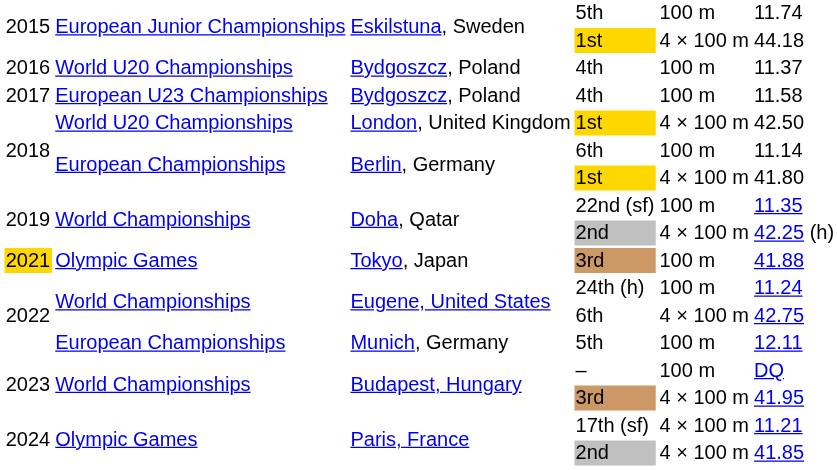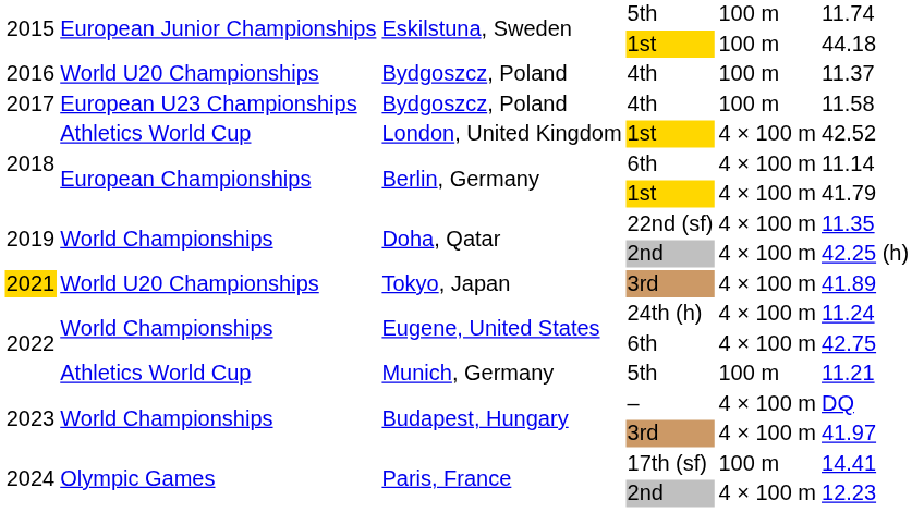Eskilstuna, Sweden / 1st | column 5: 4 × 100 m -> 100 m
London, United Kingdom | column 2: World U20 Championships -> Athletics World Cup
London, United Kingdom | column 6: 42.50 -> 42.52
Berlin, Germany / 6th | column 5: 100 m -> 4 × 100 m
Berlin, Germany / 1st | column 6: 41.80 -> 41.79
Doha, Qatar / 22nd (sf) | column 5: 100 m -> 4 × 100 m
Tokyo, Japan | column 2: Olympic Games -> World U20 Championships
Tokyo, Japan | column 5: 100 m -> 4 × 100 m
Tokyo, Japan | column 6: 41.88 -> 41.89
Eugene, United States / 24th (h) | column 5: 100 m -> 4 × 100 m
Munich, Germany | column 2: European Championships -> Athletics World Cup
Munich, Germany | column 6: 12.11 -> 11.21
Budapest, Hungary / – | column 5: 100 m -> 4 × 100 m
Budapest, Hungary / 3rd | column 6: 41.95 -> 41.97
Paris, France / 17th (sf) | column 5: 4 × 100 m -> 100 m
Paris, France / 17th (sf) | column 6: 11.21 -> 14.41
Paris, France / 2nd | column 6: 41.85 -> 12.23
